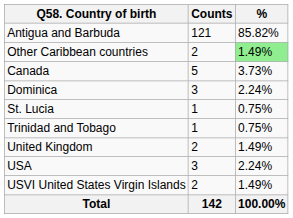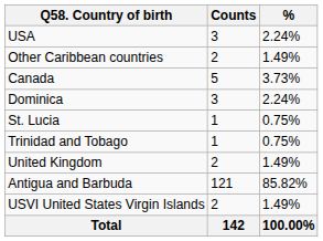rows swapped: Antigua and Barbuda <-> USA
Other Caribbean countries | %: lightgreen background -> no background
